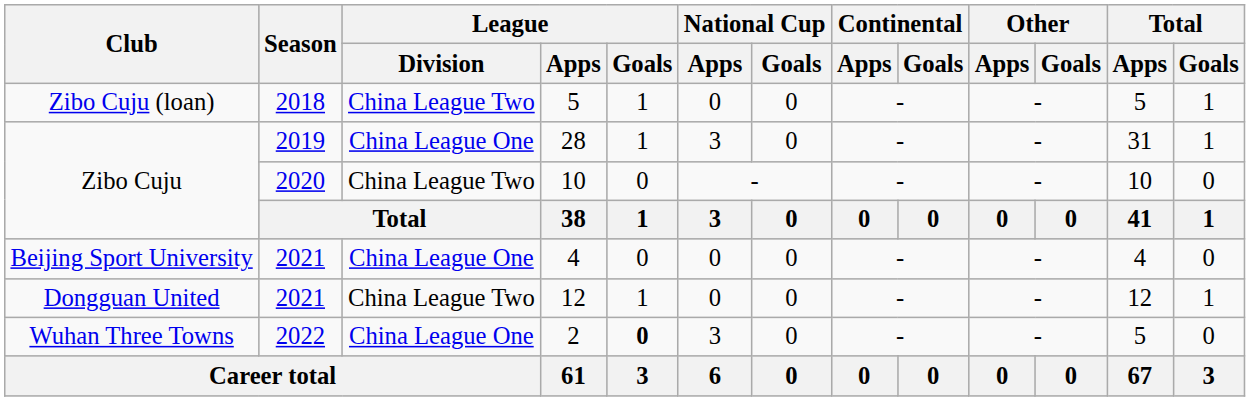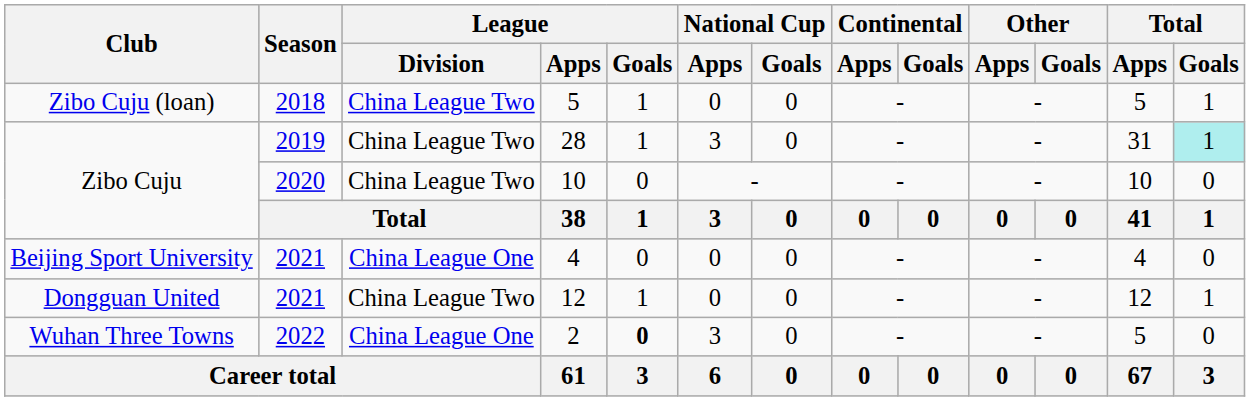28 | League / Division: China League One -> China League Two
28 | Total / Goals: no background -> paleturquoise background
